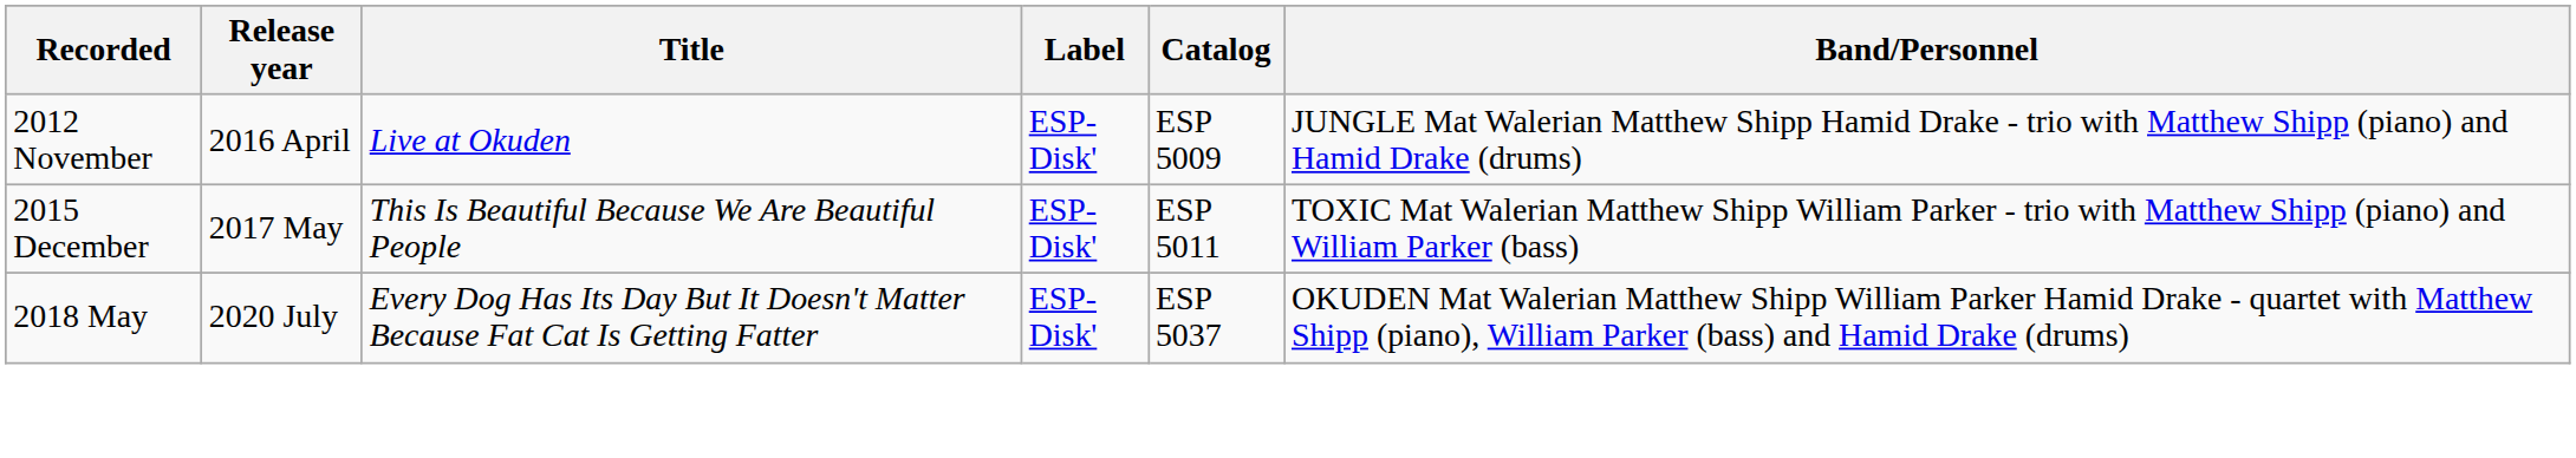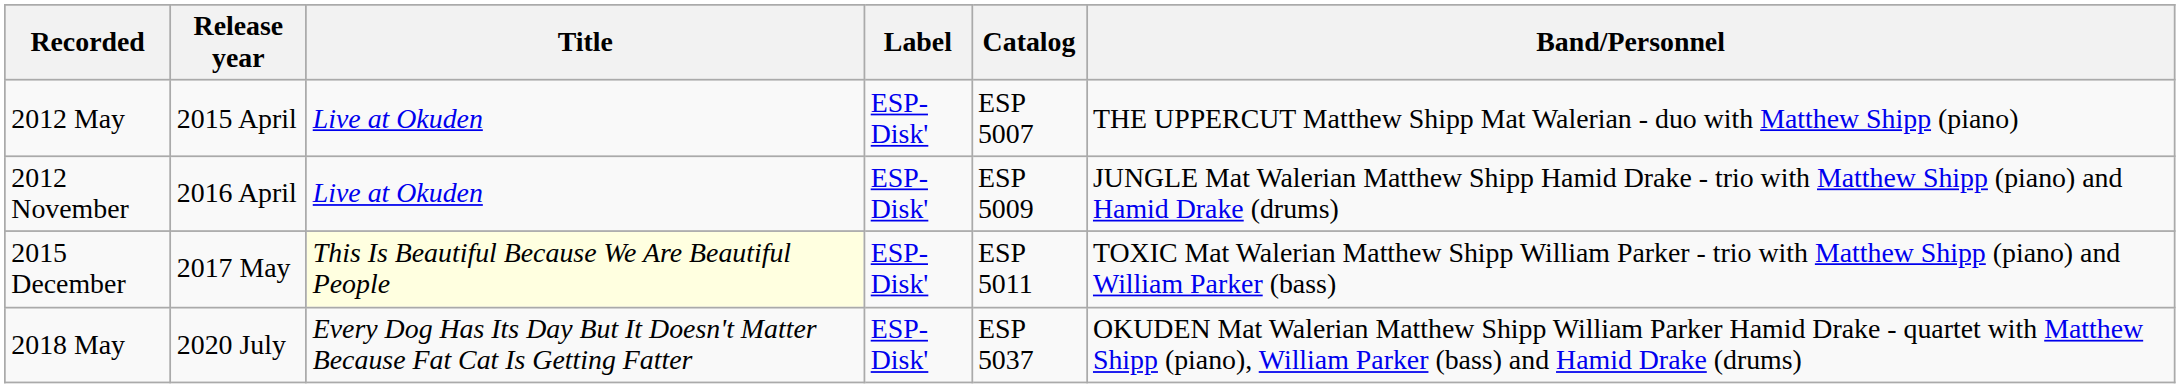+ row: 2012 May | 2015 April | Live at Okuden | ESP-Disk' | ESP 5007 | THE UPPERCUT Matthew Shipp Mat Walerian - duo with Matthew Shipp (piano)
2015 December | Title: no background -> lightyellow background
